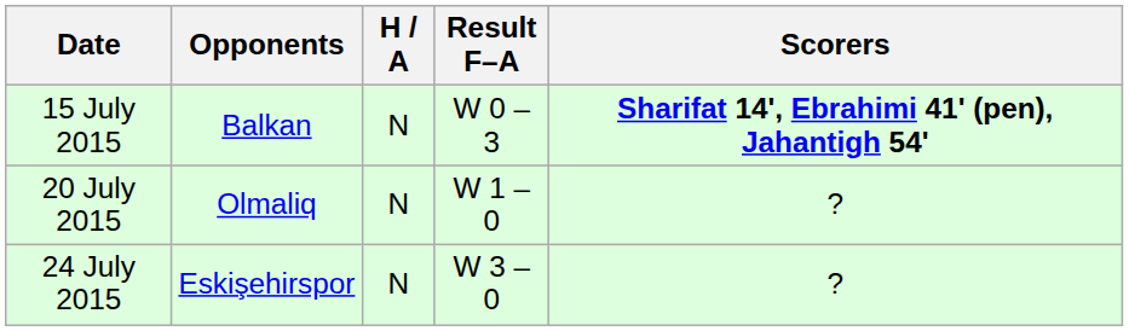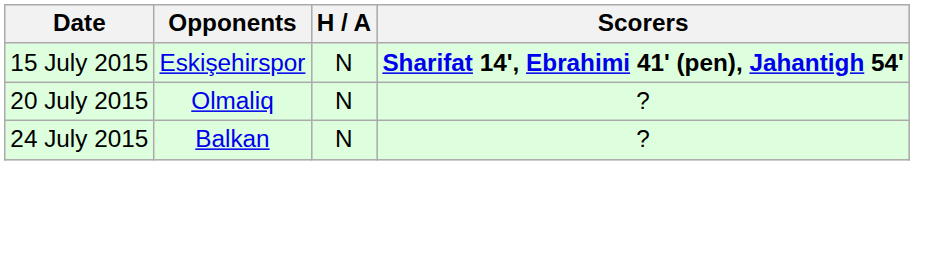- column: Result F–A | W 0 – 3 | W 1 – 0 | W 3 – 0
15 July 2015 | Opponents: Balkan -> Eskişehirspor
24 July 2015 | Opponents: Eskişehirspor -> Balkan
